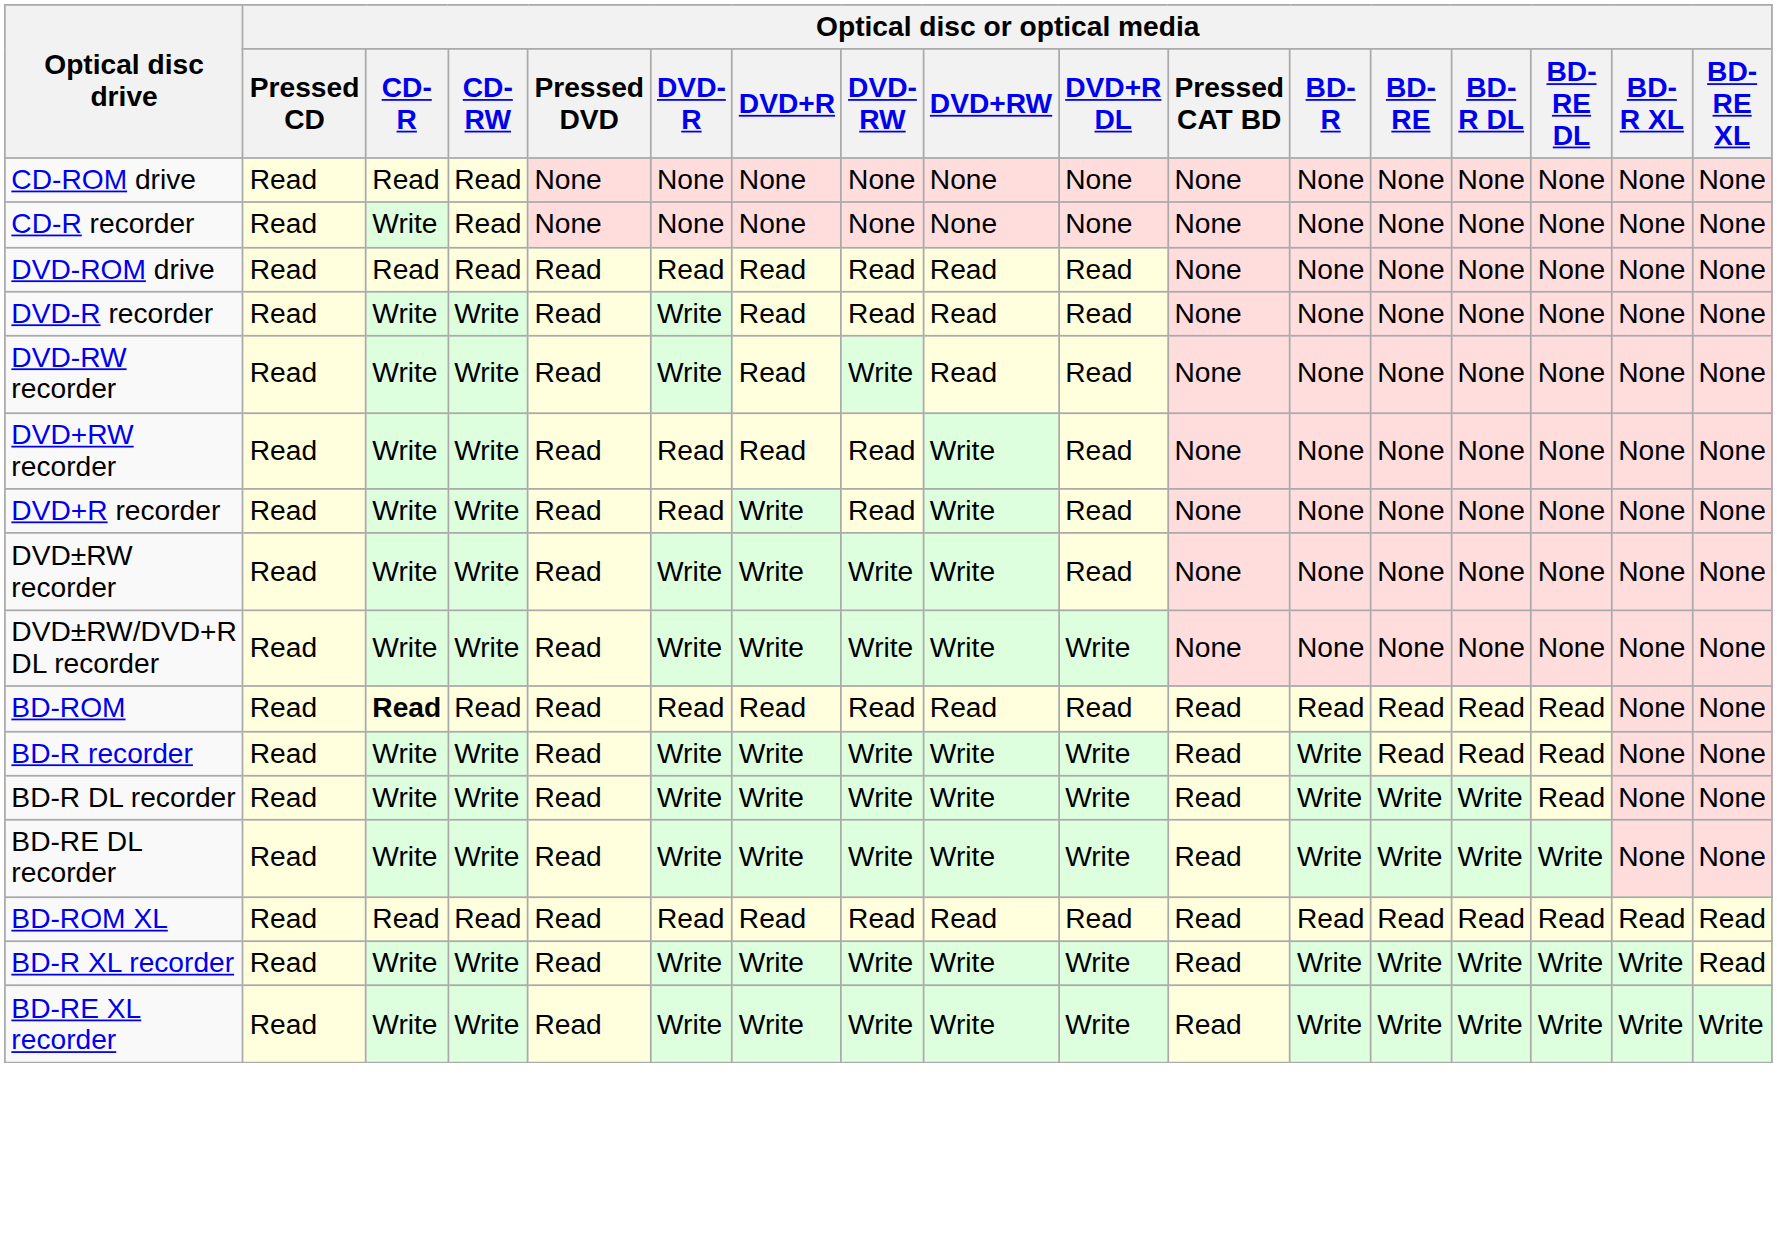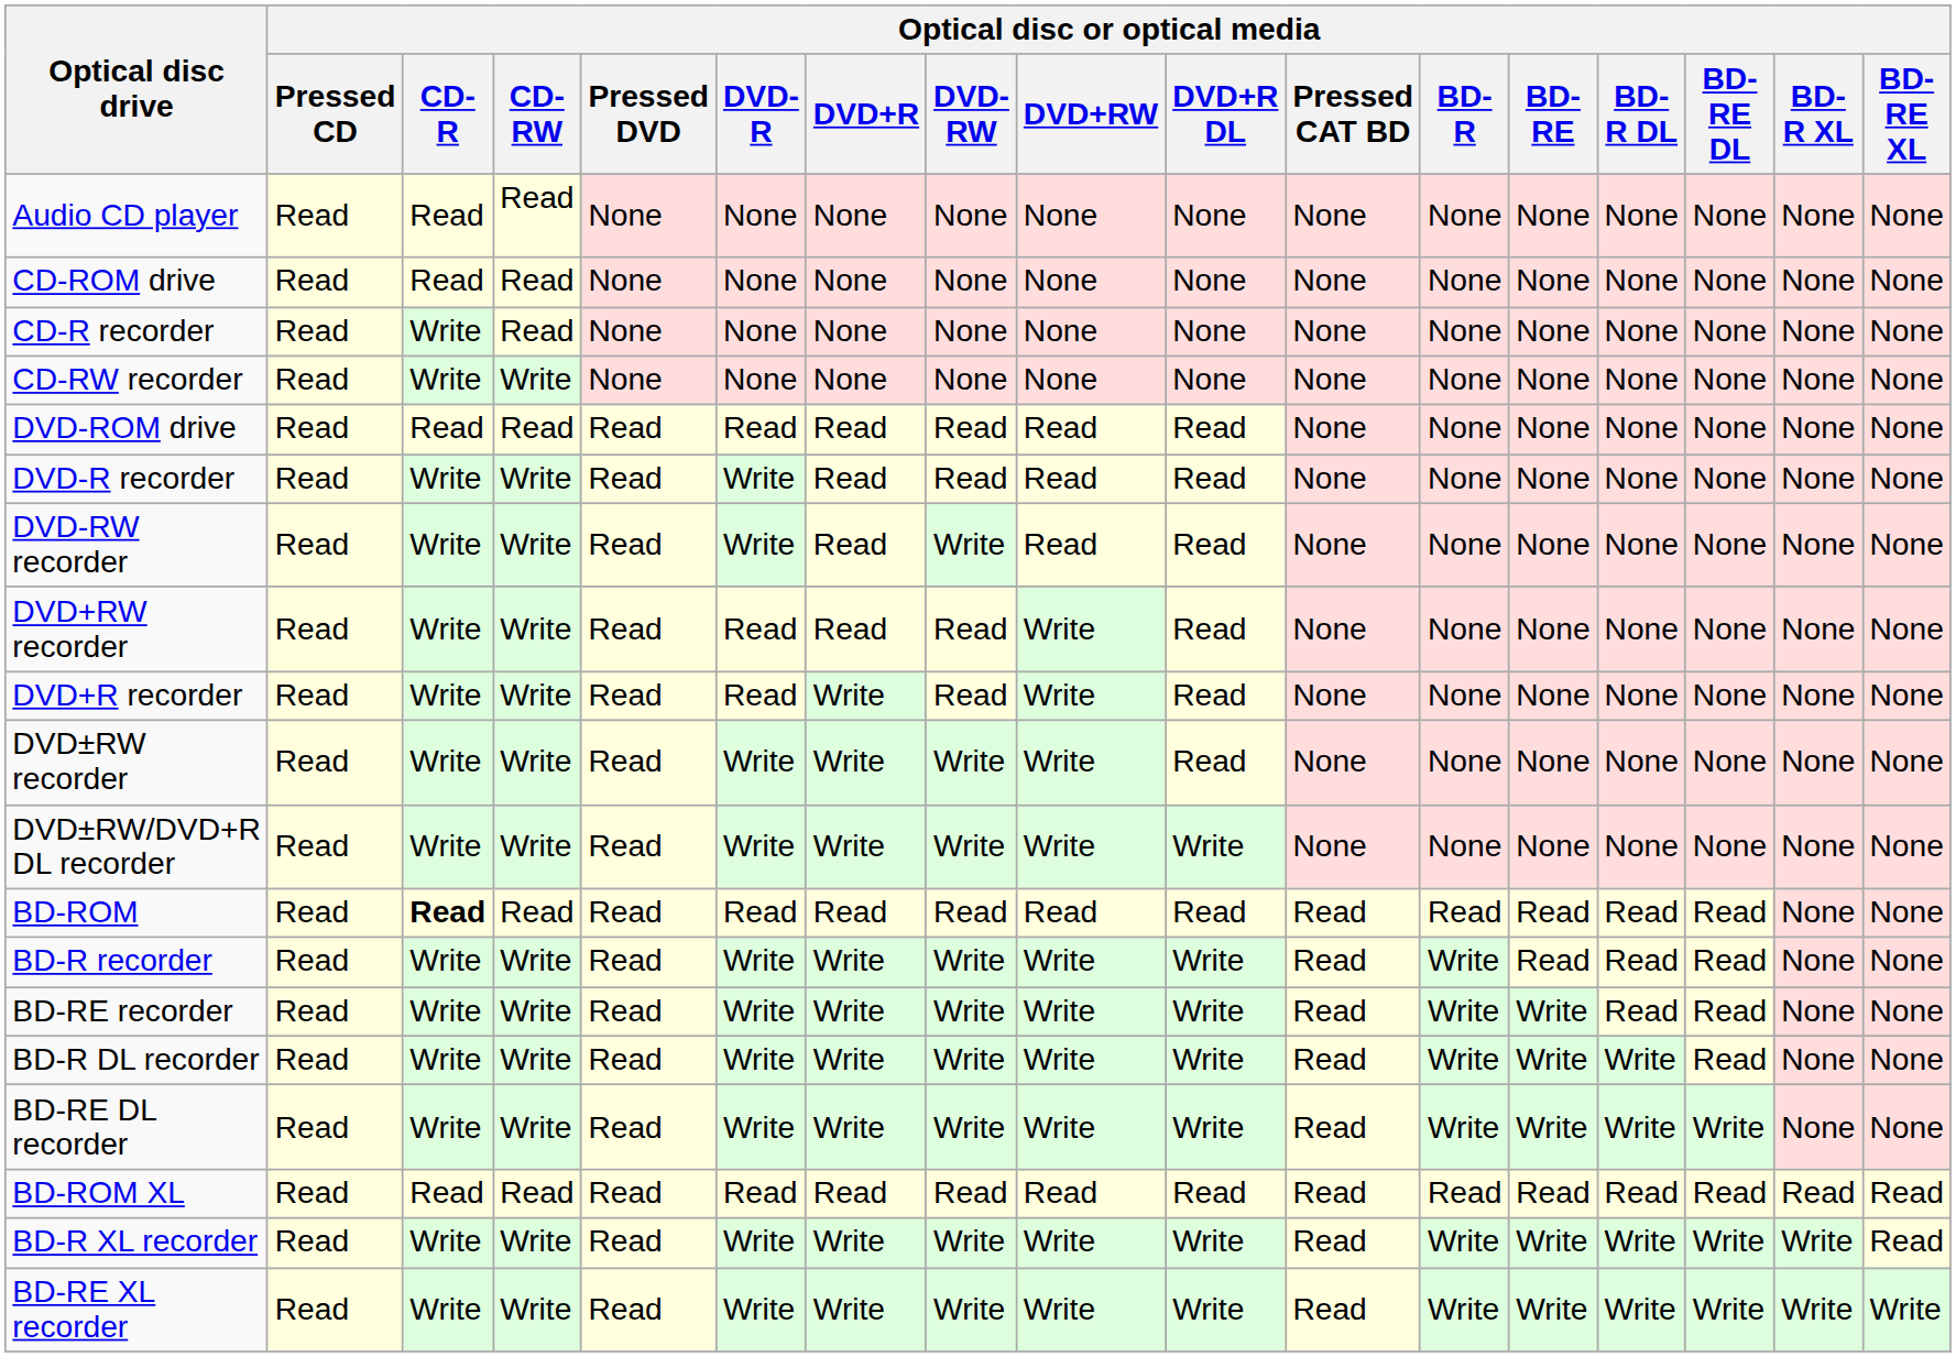+ row: Audio CD player | Read | Read | Read | None | None | None | None | None | None | None | None | None | None | None | None | None
+ row: CD-RW recorder | Read | Write | Write | None | None | None | None | None | None | None | None | None | None | None | None | None
+ row: BD-RE recorder | Read | Write | Write | Read | Write | Write | Write | Write | Write | Read | Write | Write | Read | Read | None | None
